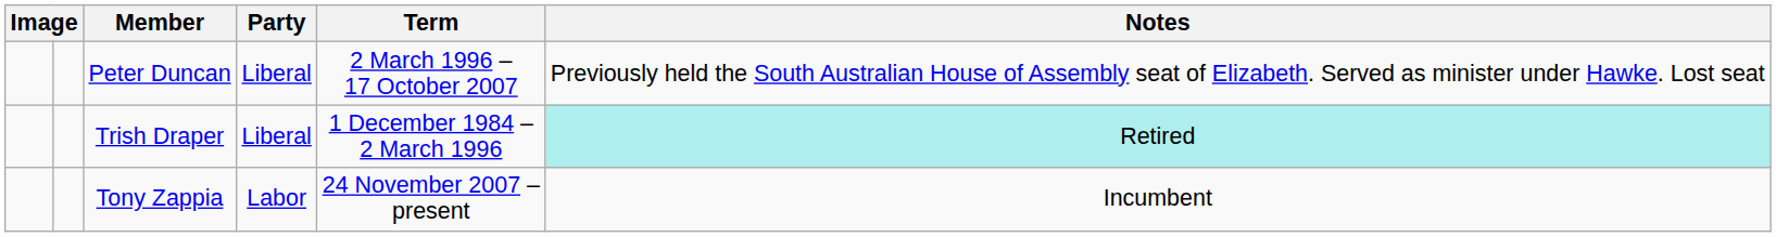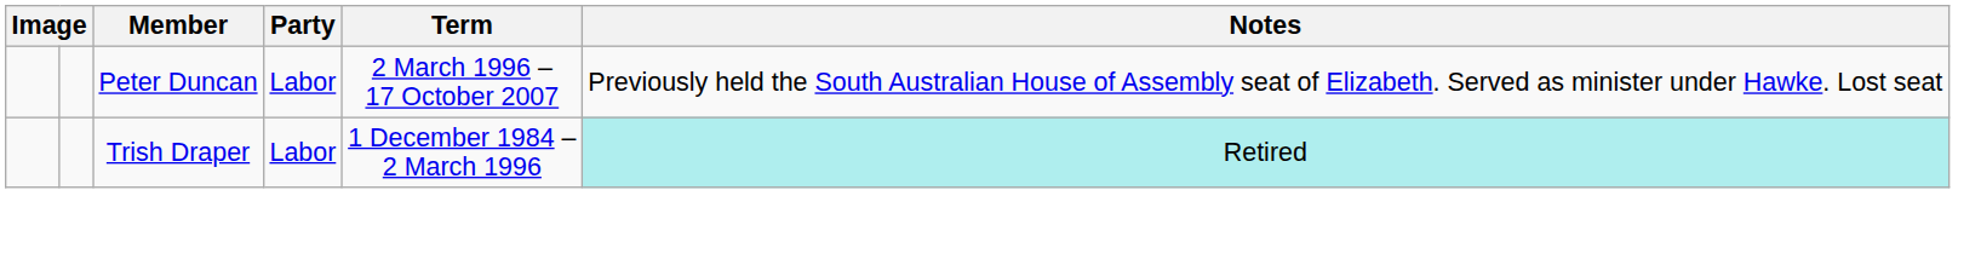Peter Duncan | Party: Liberal -> Labor
Trish Draper | Party: Liberal -> Labor
- row: Tony Zappia | Labor | 24 November 2007 – present | Incumbent
